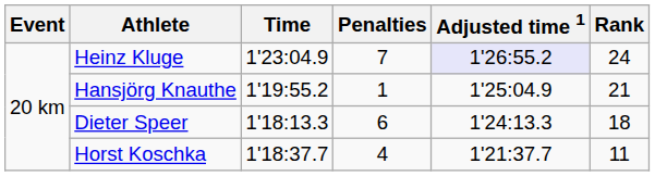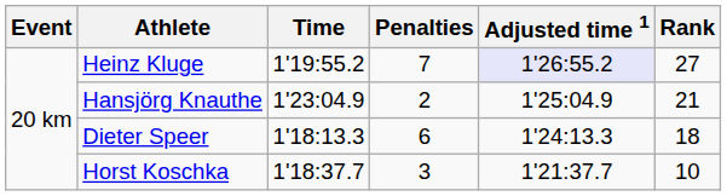Heinz Kluge | Time: 1'23:04.9 -> 1'19:55.2
Heinz Kluge | Rank: 24 -> 27
Hansjörg Knauthe | Time: 1'19:55.2 -> 1'23:04.9
Hansjörg Knauthe | Penalties: 1 -> 2
Horst Koschka | Penalties: 4 -> 3
Horst Koschka | Rank: 11 -> 10
